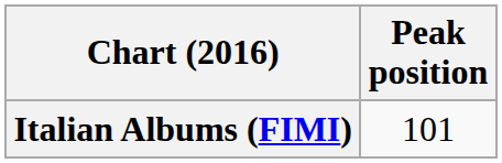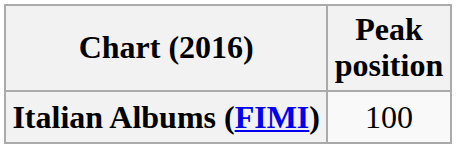Italian Albums (FIMI) | Peak position: 101 -> 100
